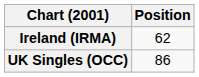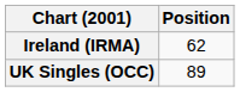UK Singles (OCC) | Position: 86 -> 89
